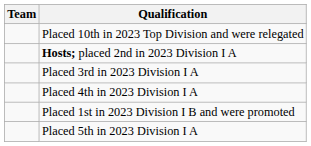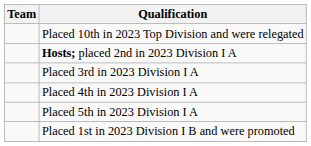rows swapped: Placed 5th in 2023 Division I A <-> Placed 1st in 2023 Division I B and were promoted
